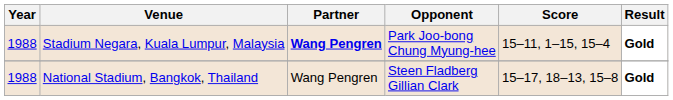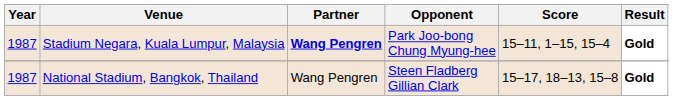Stadium Negara, Kuala Lumpur, Malaysia | Year: 1988 -> 1987
National Stadium, Bangkok, Thailand | Year: 1988 -> 1987
